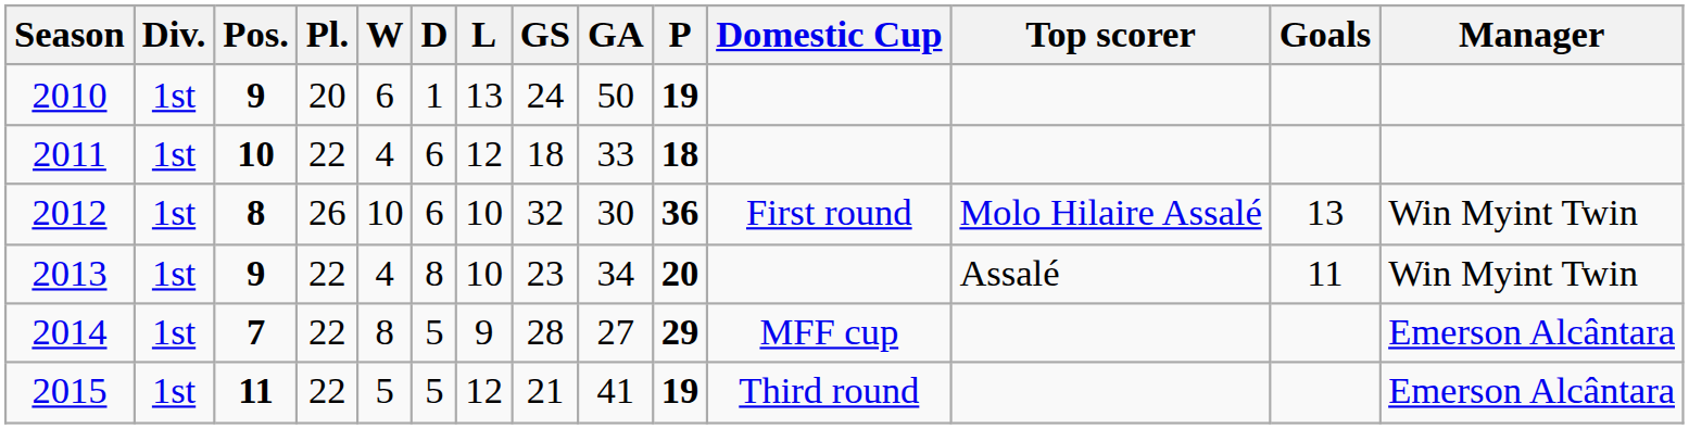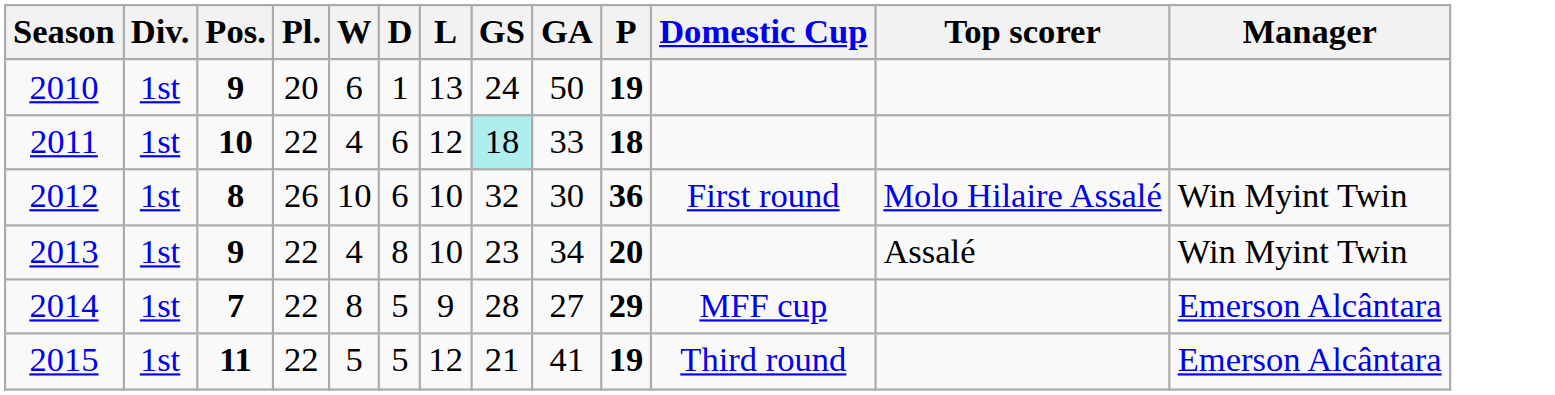- column: Goals | 13 | 11
2011 | GS: no background -> paleturquoise background
